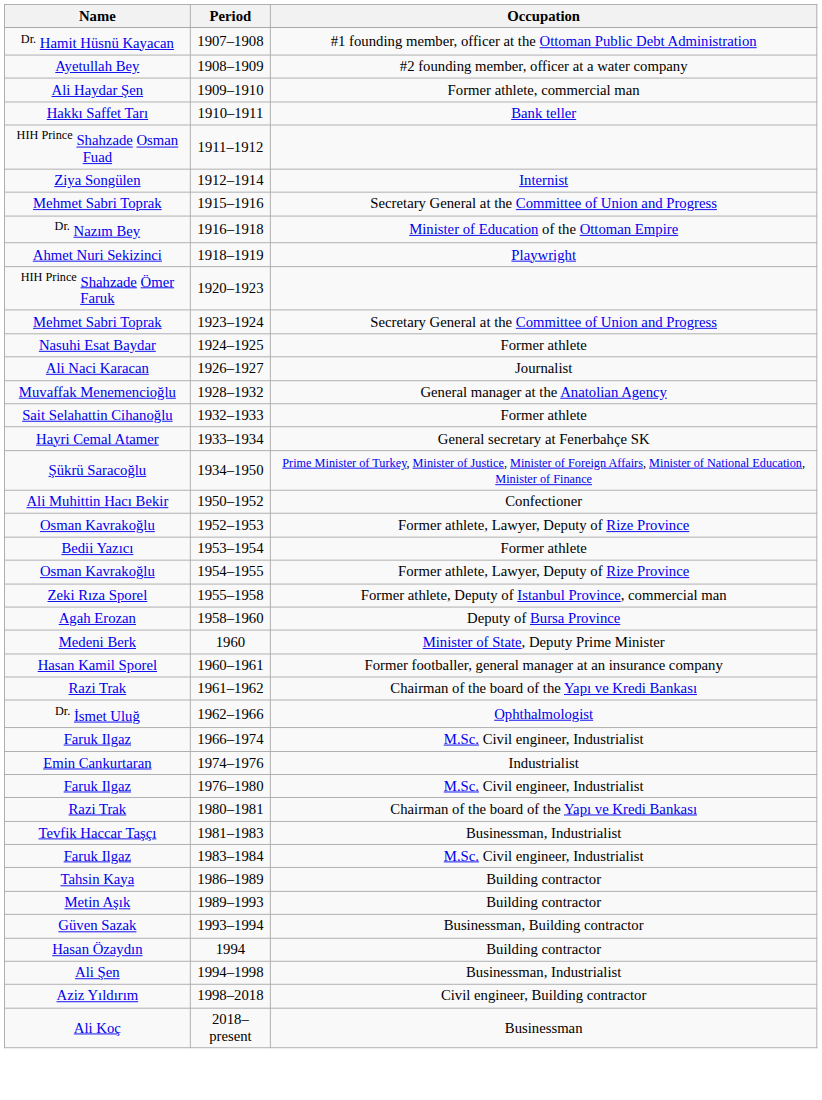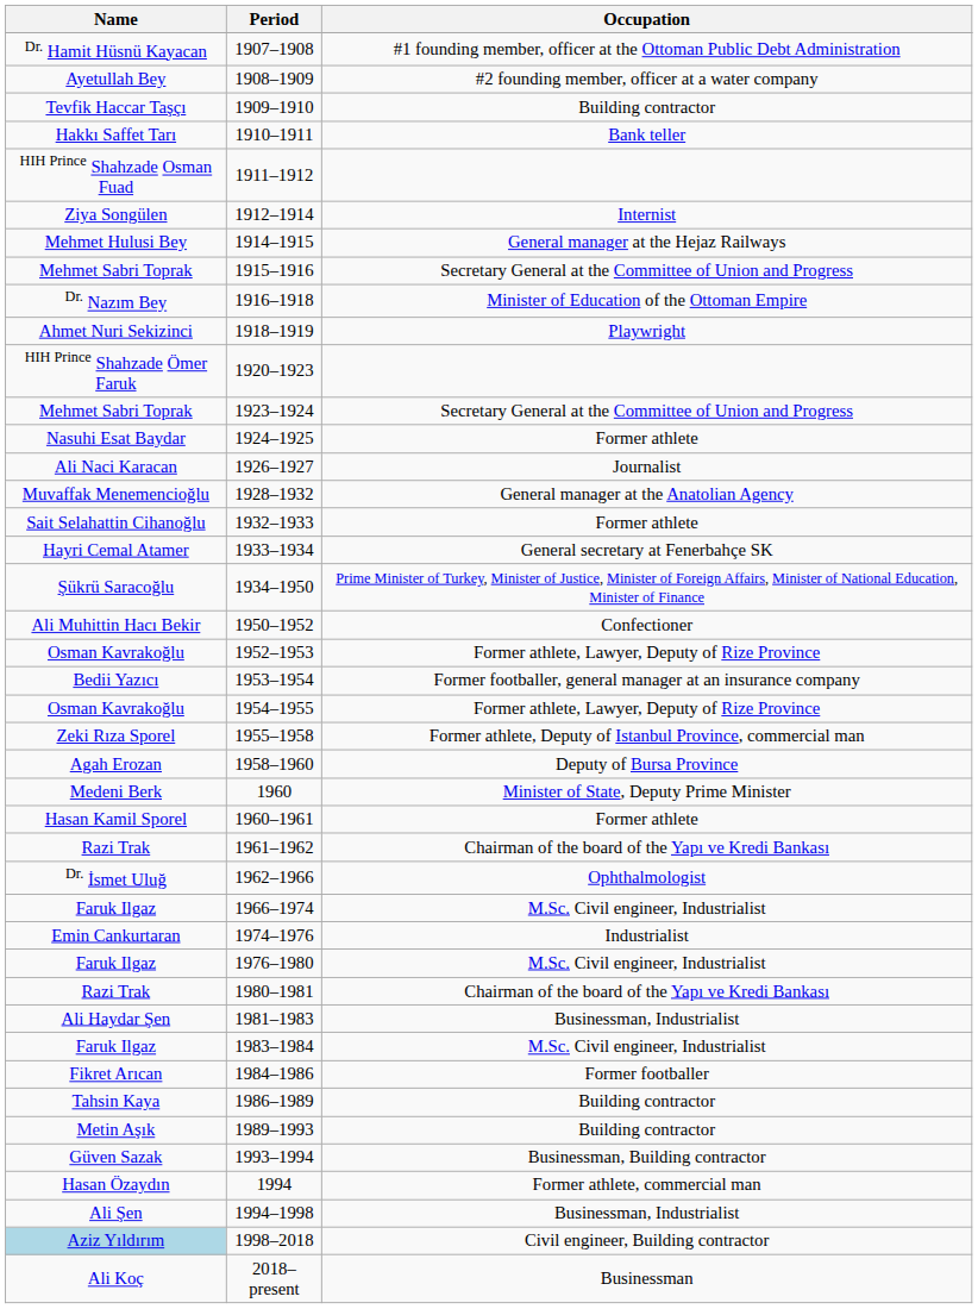1909–1910 | Name: Ali Haydar Şen -> Tevfik Haccar Taşçı
1909–1910 | Occupation: Former athlete, commercial man -> Building contractor
+ row: Mehmet Hulusi Bey | 1914–1915 | General manager at the Hejaz Railways
1953–1954 | Occupation: Former athlete -> Former footballer, general manager at an insurance company
1960–1961 | Occupation: Former footballer, general manager at an insurance company -> Former athlete
1981–1983 | Name: Tevfik Haccar Taşçı -> Ali Haydar Şen
+ row: Fikret Arıcan | 1984–1986 | Former footballer
1994 | Occupation: Building contractor -> Former athlete, commercial man
1998–2018 | Name: no background -> lightblue background
